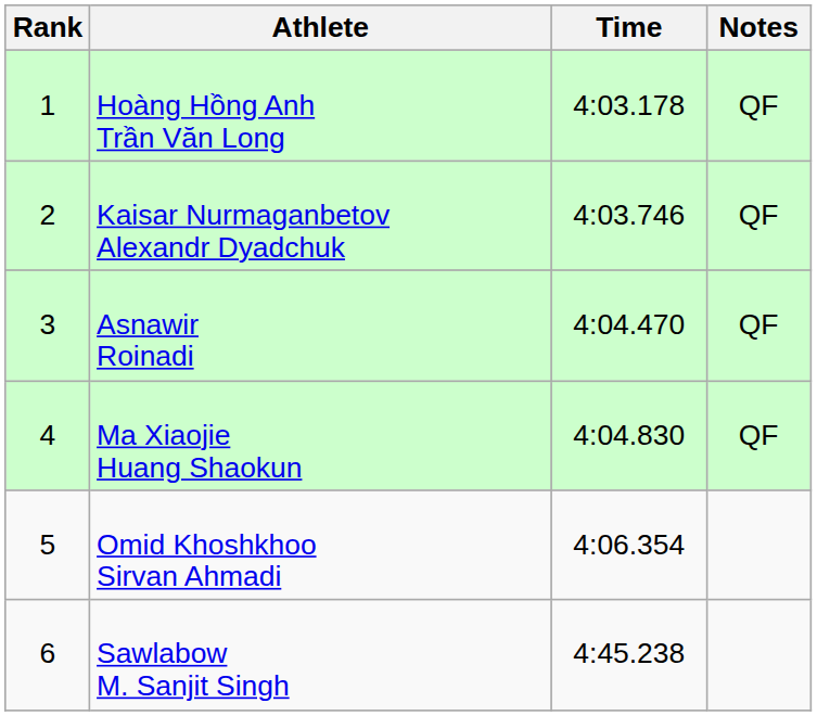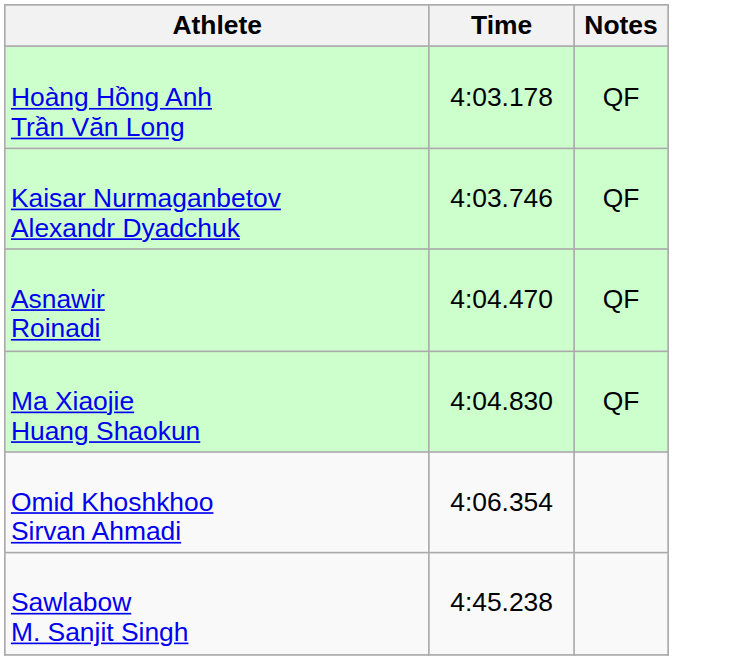- column: Rank | 1 | 2 | 3 | 4 | 5 | 6
